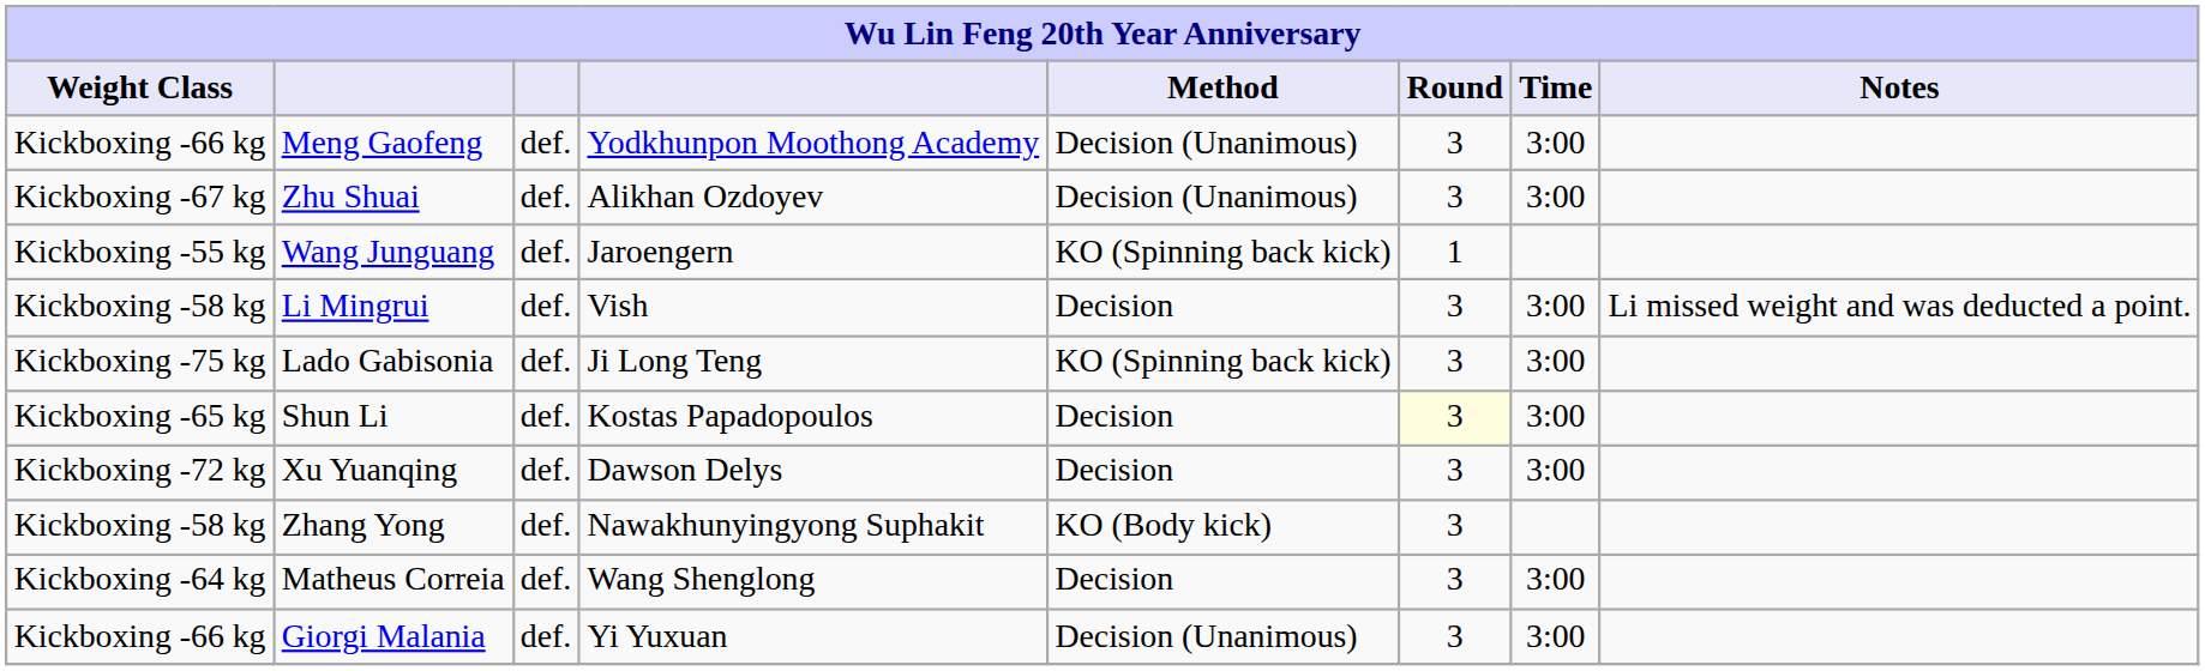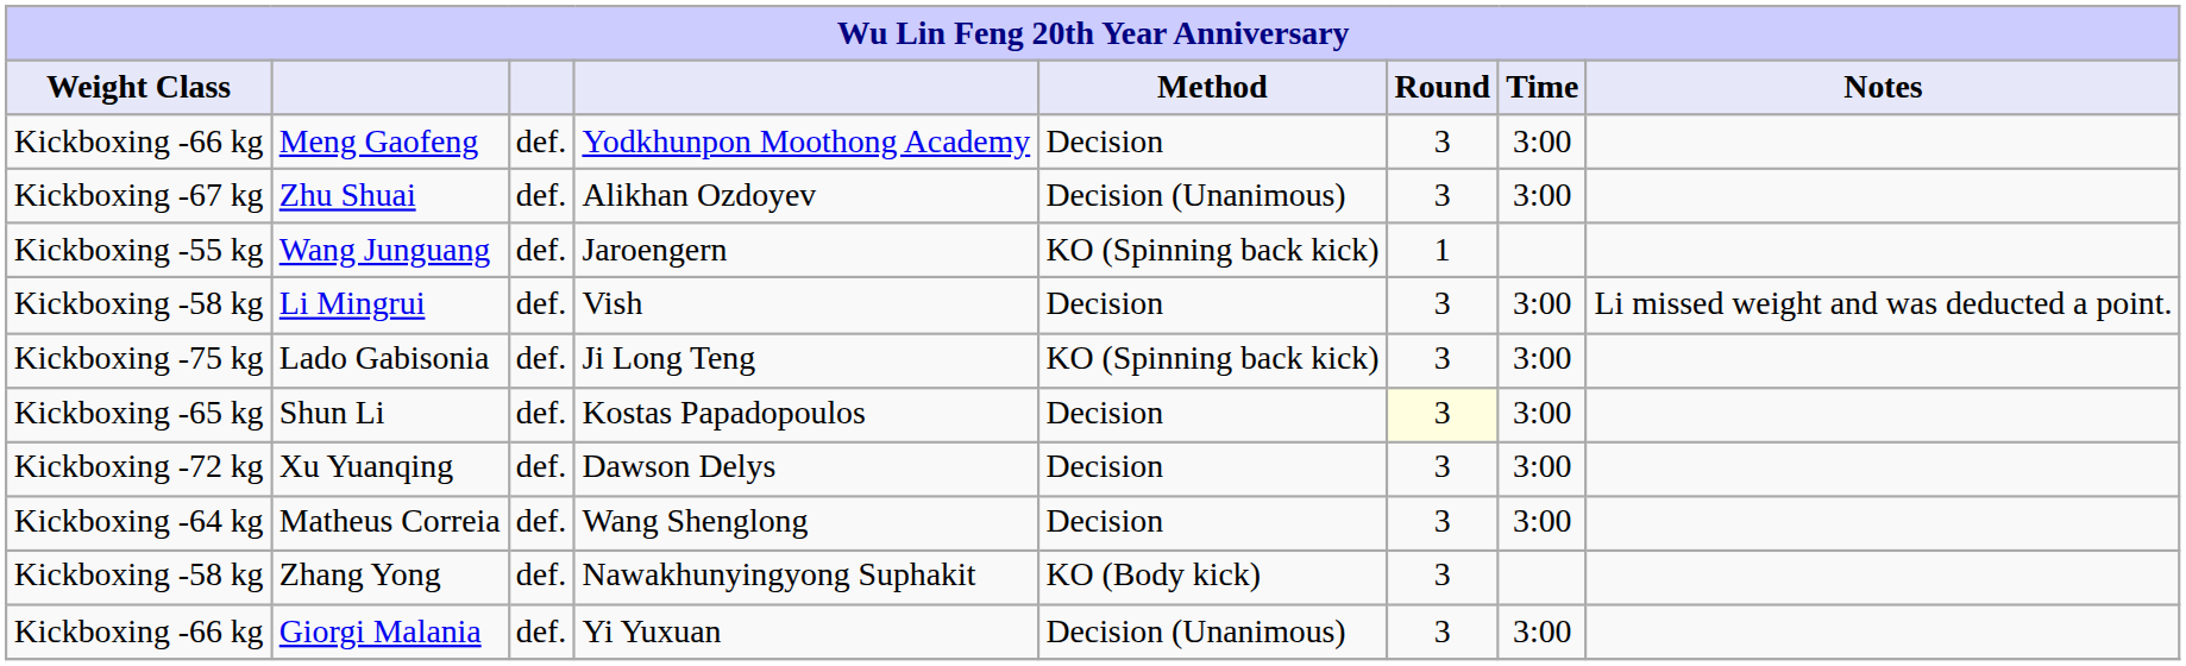Meng Gaofeng | Method: Decision (Unanimous) -> Decision
rows swapped: Matheus Correia <-> Zhang Yong
